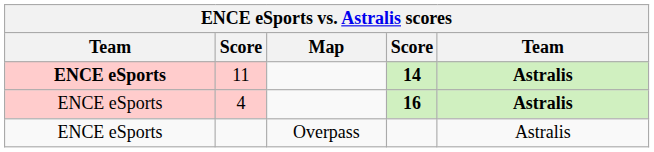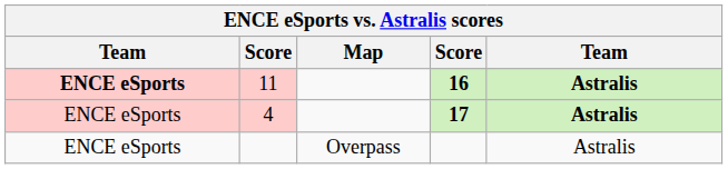11 | column 4: 14 -> 16
4 | column 4: 16 -> 17
